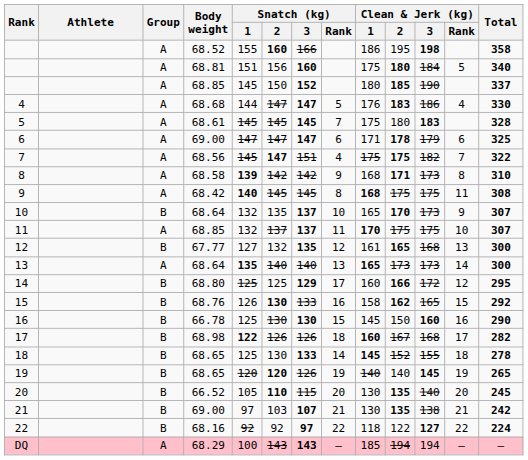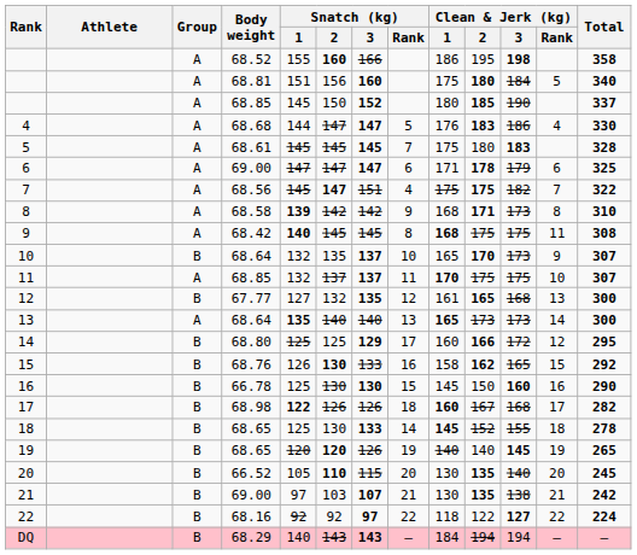DQ | Group: A -> B
DQ | Snatch (kg) / 1: 100 -> 140
DQ | Clean & Jerk (kg) / 1: 185 -> 184
